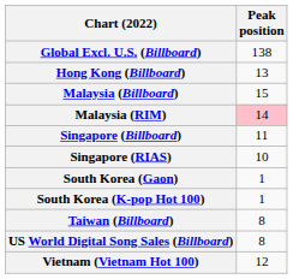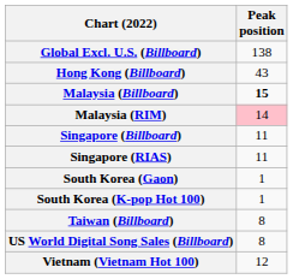Hong Kong (Billboard) | Peak position: 13 -> 43
Malaysia (Billboard) | Peak position: normal -> bold
Singapore (RIAS) | Peak position: 10 -> 11
